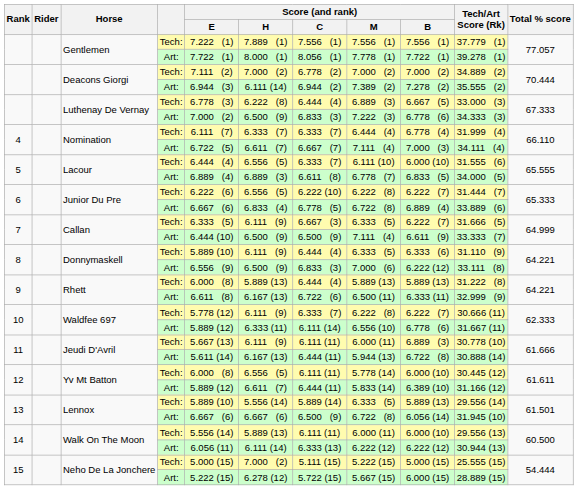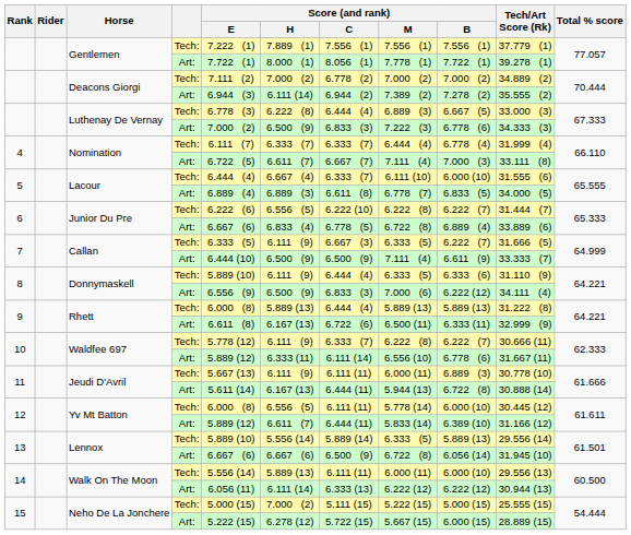Nomination / Art: | Tech/Art Score (Rk): 34.111 (4) -> 33.111 (8)
Lacour / Tech: | Score (and rank) / H: 6.556 (5) -> 6.667 (4)
Donnymaskell / Art: | Tech/Art Score (Rk): 33.111 (8) -> 34.111 (4)
